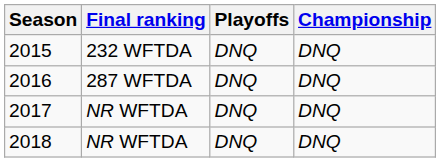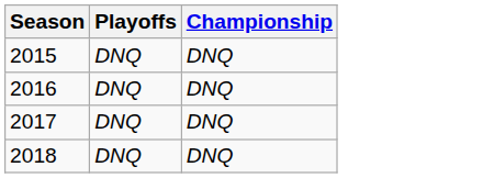- column: Final ranking | 232 WFTDA | 287 WFTDA | NR WFTDA | NR WFTDA
